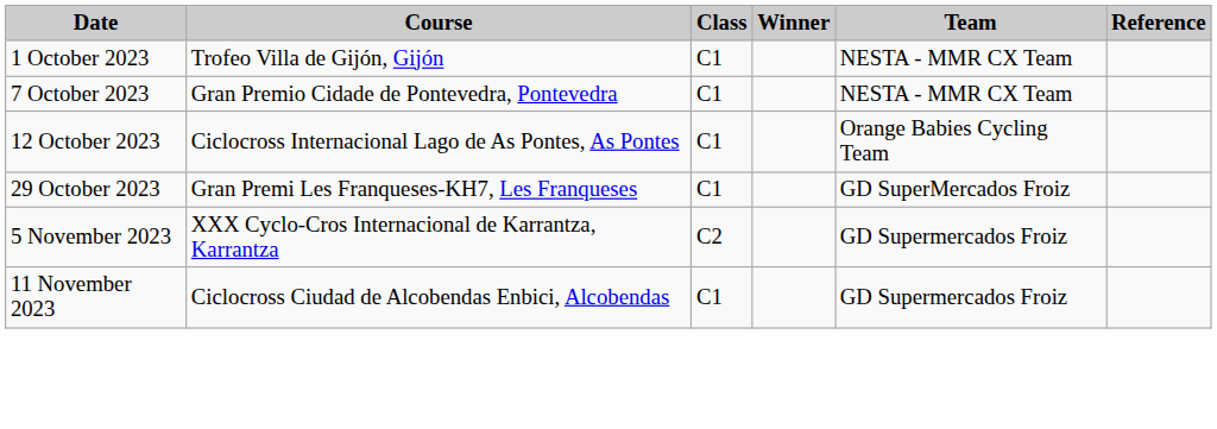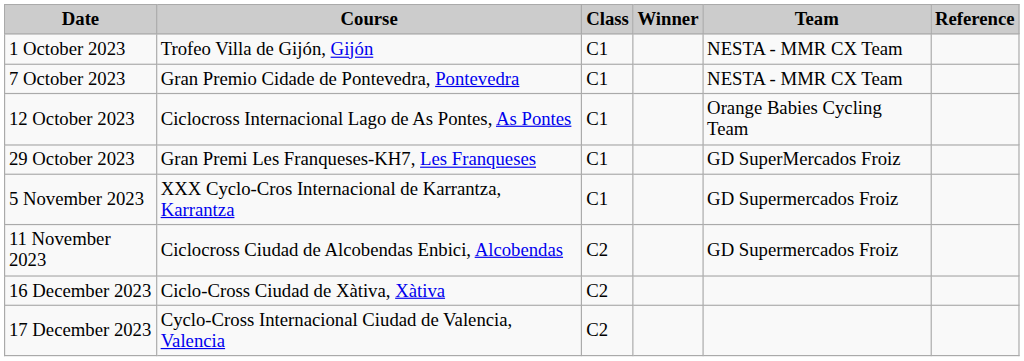5 November 2023 | Class: C2 -> C1
11 November 2023 | Class: C1 -> C2
+ row: 16 December 2023 | Ciclo-Cross Ciudad de Xàtiva, Xàtiva | C2
+ row: 17 December 2023 | Cyclo-Cross Internacional Ciudad de Valencia, Valencia | C2
